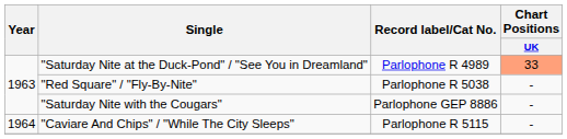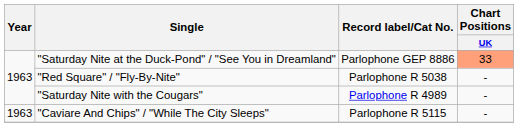"Saturday Nite at the Duck-Pond" / "See You in Dreamland" | Record label/Cat No.: Parlophone R 4989 -> Parlophone GEP 8886
"Saturday Nite with the Cougars" | Record label/Cat No.: Parlophone GEP 8886 -> Parlophone R 4989
"Caviare And Chips" / "While The City Sleeps" | Year: 1964 -> 1963
